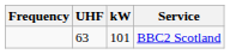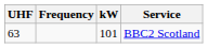columns swapped: Frequency <-> UHF
